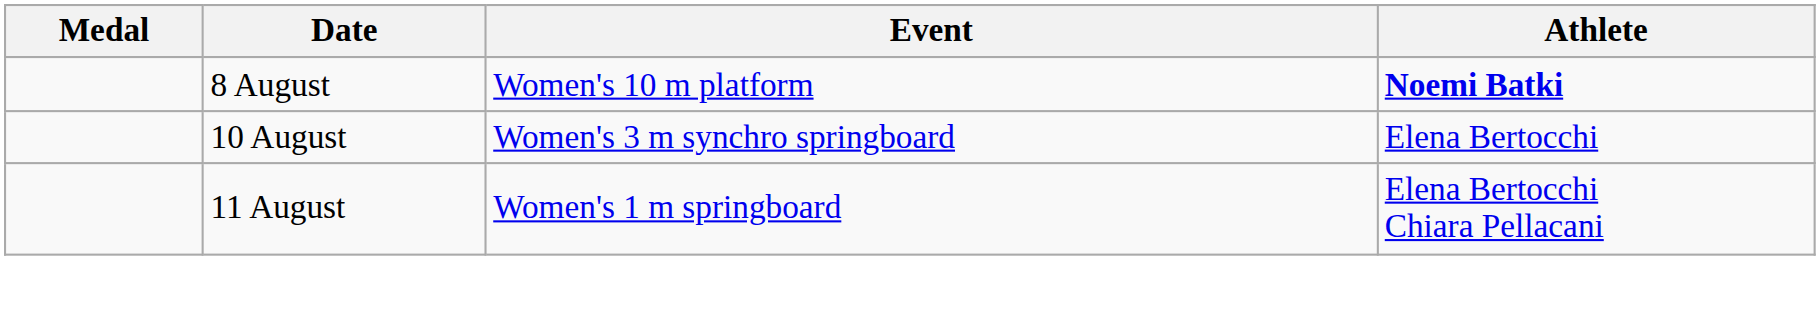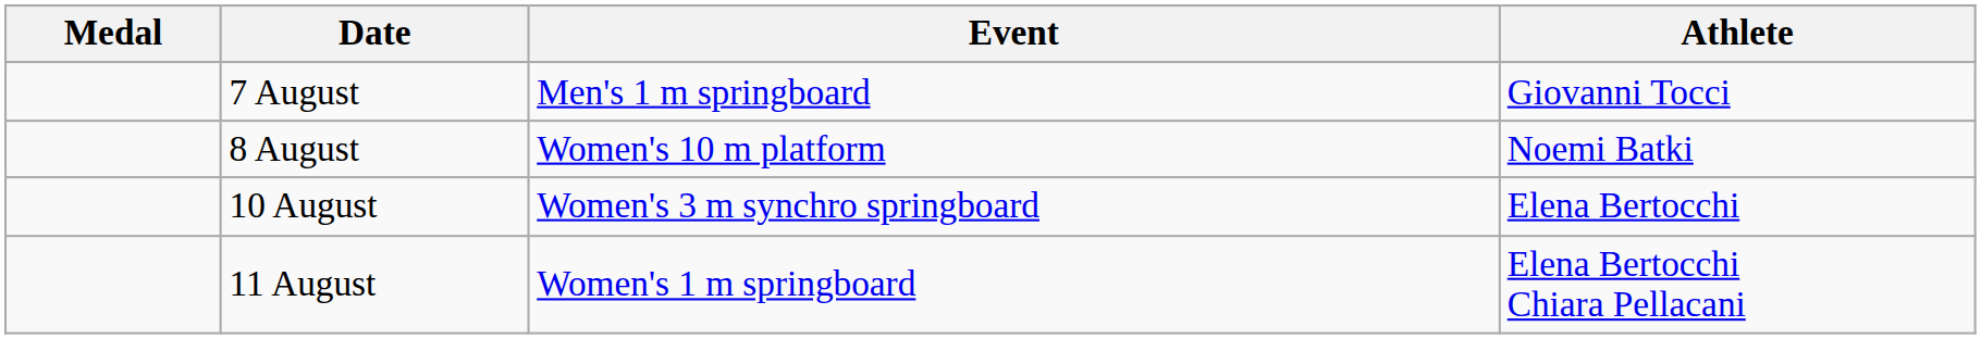+ row: 7 August | Men's 1 m springboard | Giovanni Tocci
8 August | Athlete: bold -> normal
